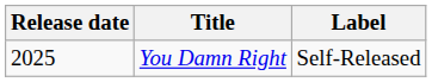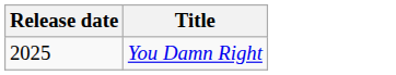- column: Label | Self-Released
